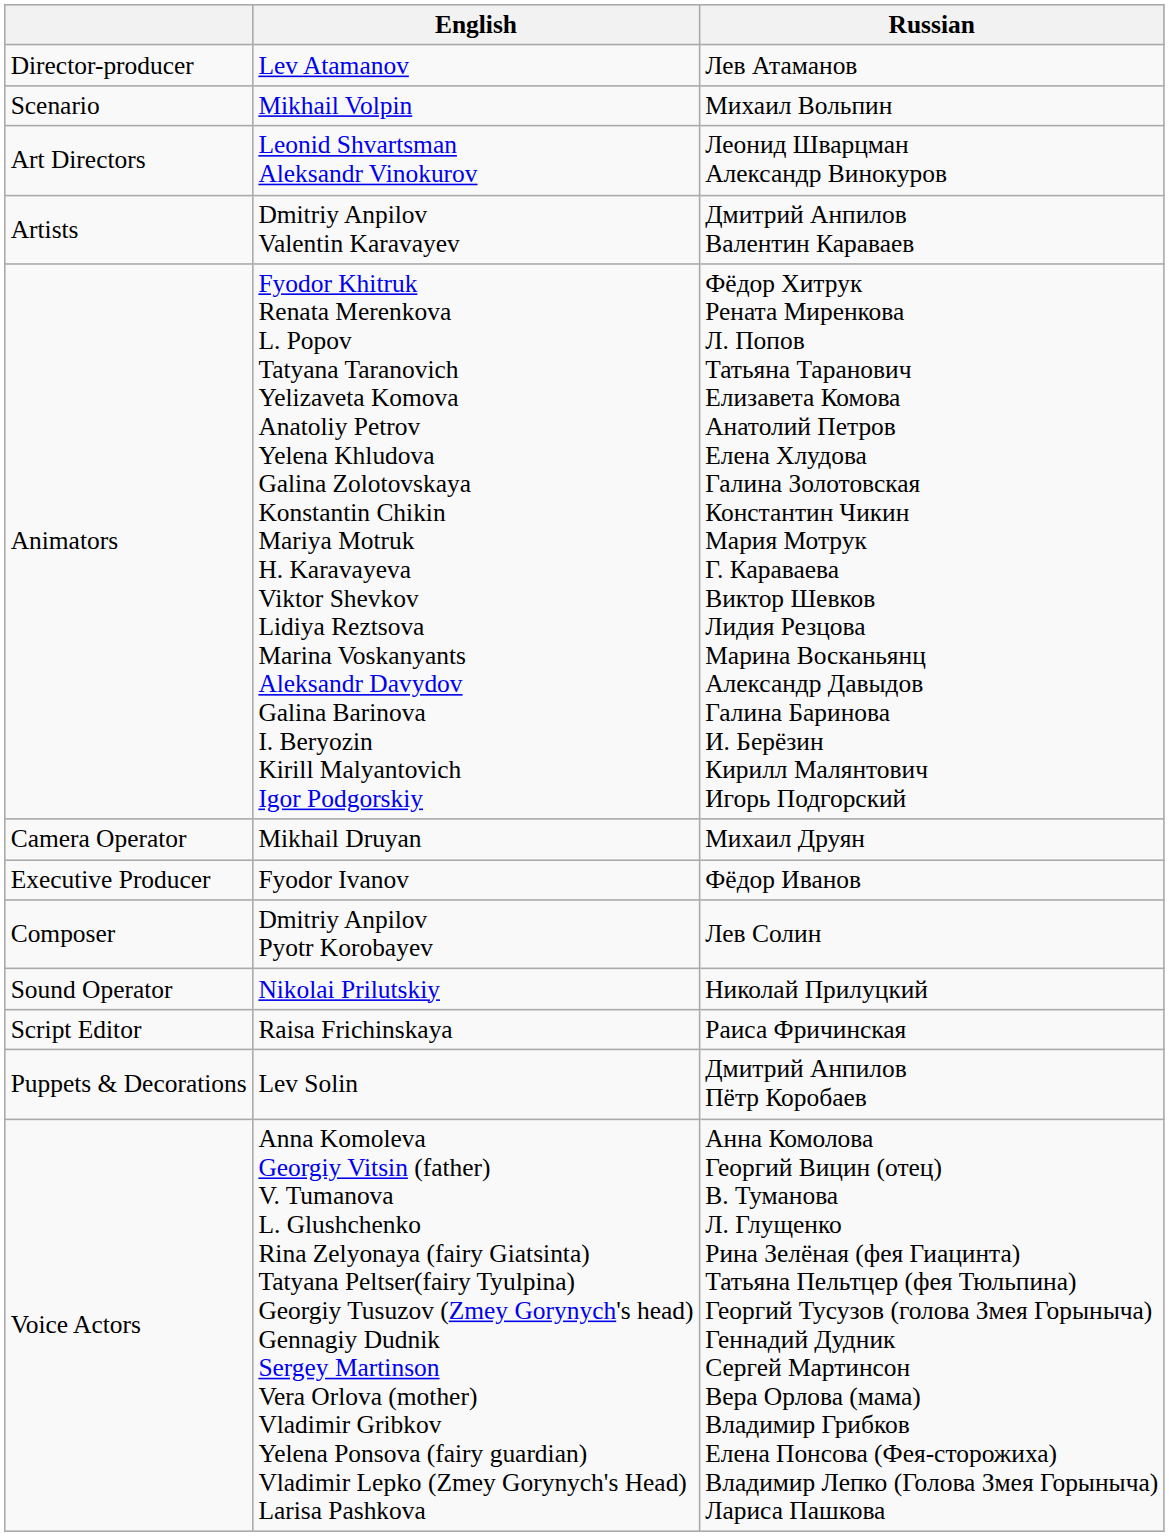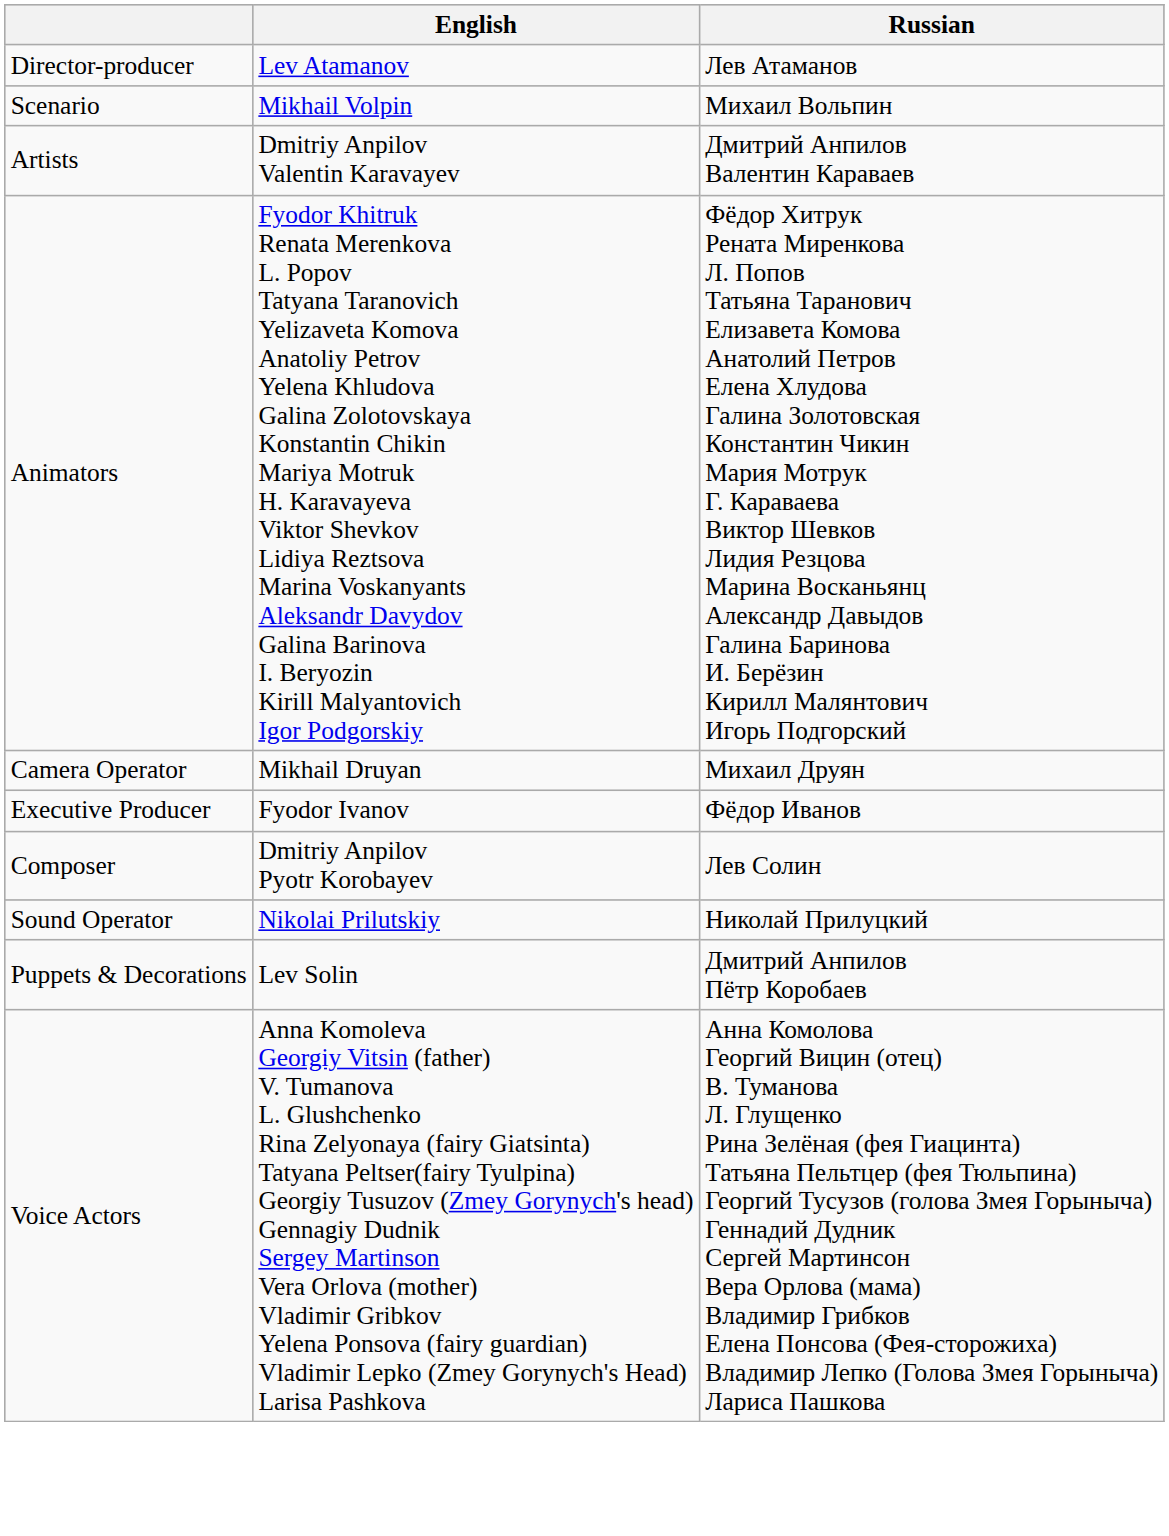- row: Art Directors | Leonid Shvartsman Aleksandr Vinokurov | Леонид Шварцман Александр Винокуров
- row: Script Editor | Raisa Frichinskaya | Раиса Фричинская
